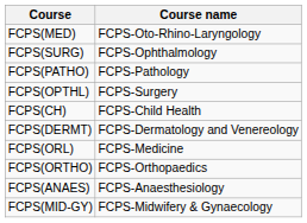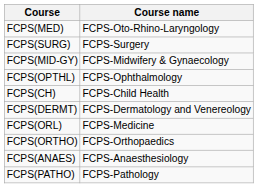FCPS(SURG) | Course name: FCPS-Ophthalmology -> FCPS-Surgery
rows swapped: FCPS(MID-GY) <-> FCPS(PATHO)
FCPS(OPTHL) | Course name: FCPS-Surgery -> FCPS-Ophthalmology
